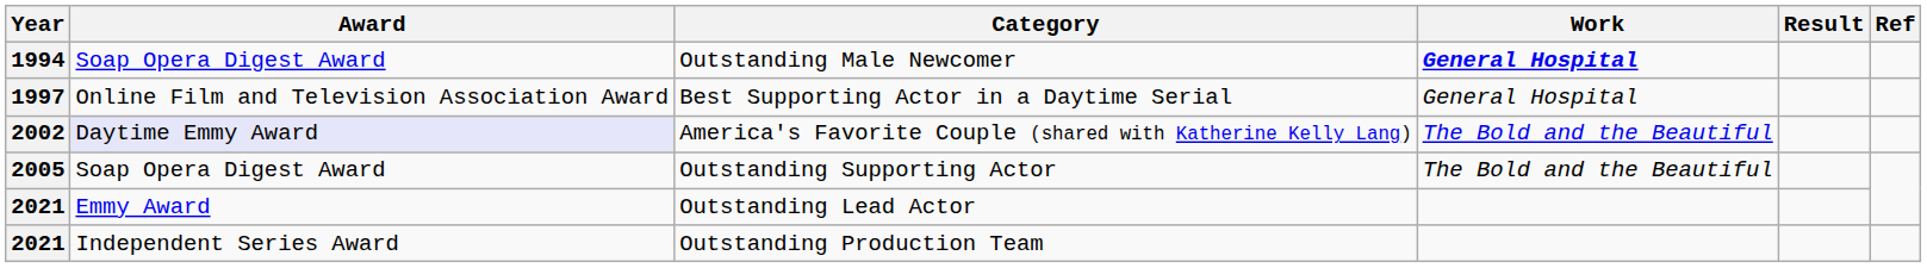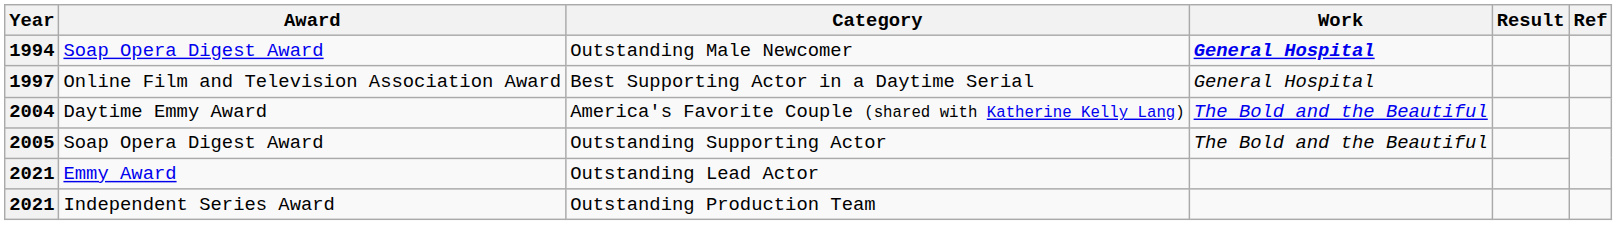America's Favorite Couple (shared with Katherine Kelly Lang) | Year: 2002 -> 2004
America's Favorite Couple (shared with Katherine Kelly Lang) | Award: lavender background -> no background
